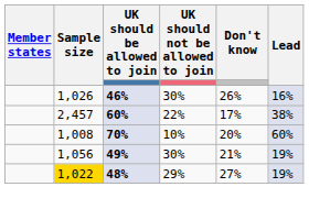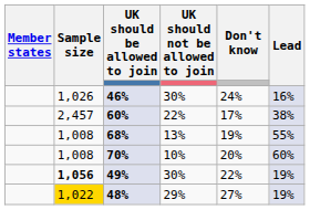46% | Don't know: 26% -> 24%
+ row: 1,008 | 68% | 13% | 19% | 55%
49% | Sample size: normal -> bold
49% | Don't know: 21% -> 22%
